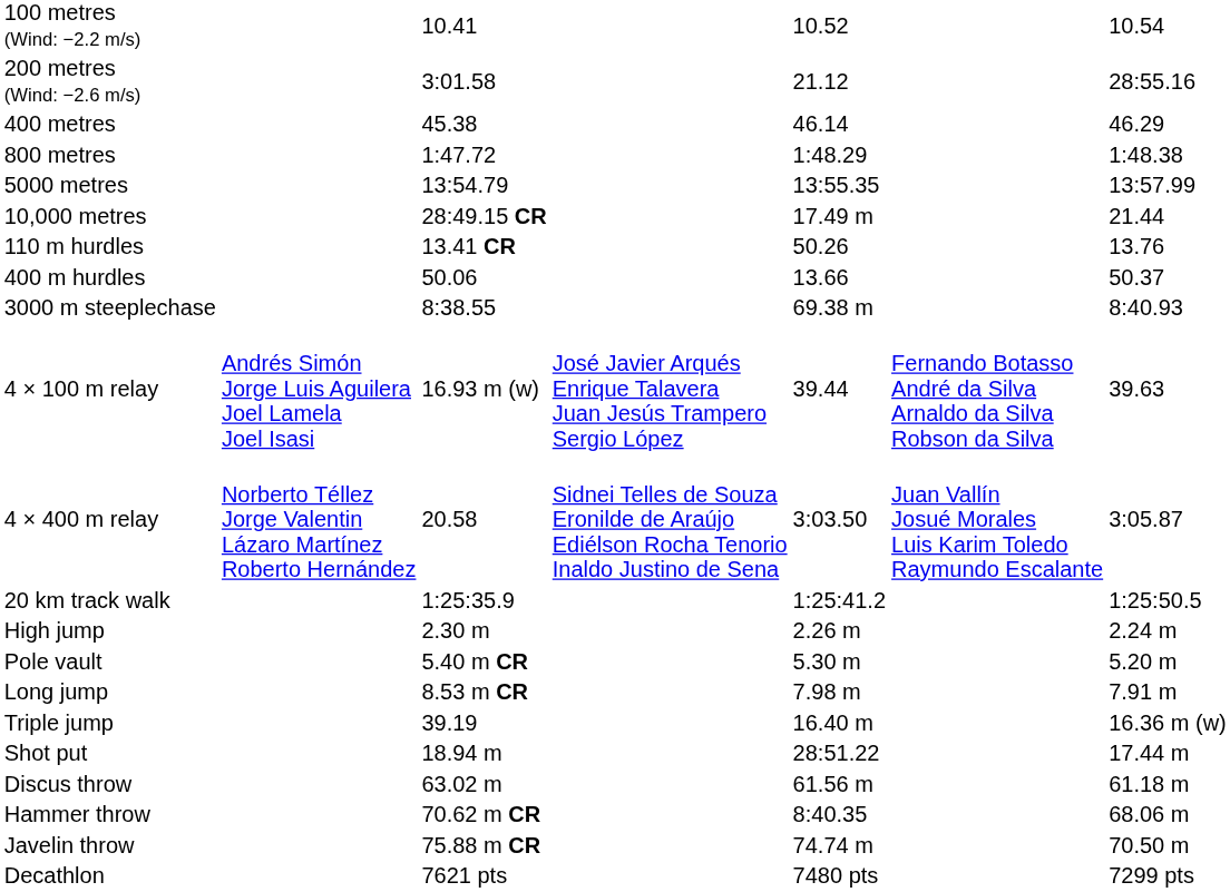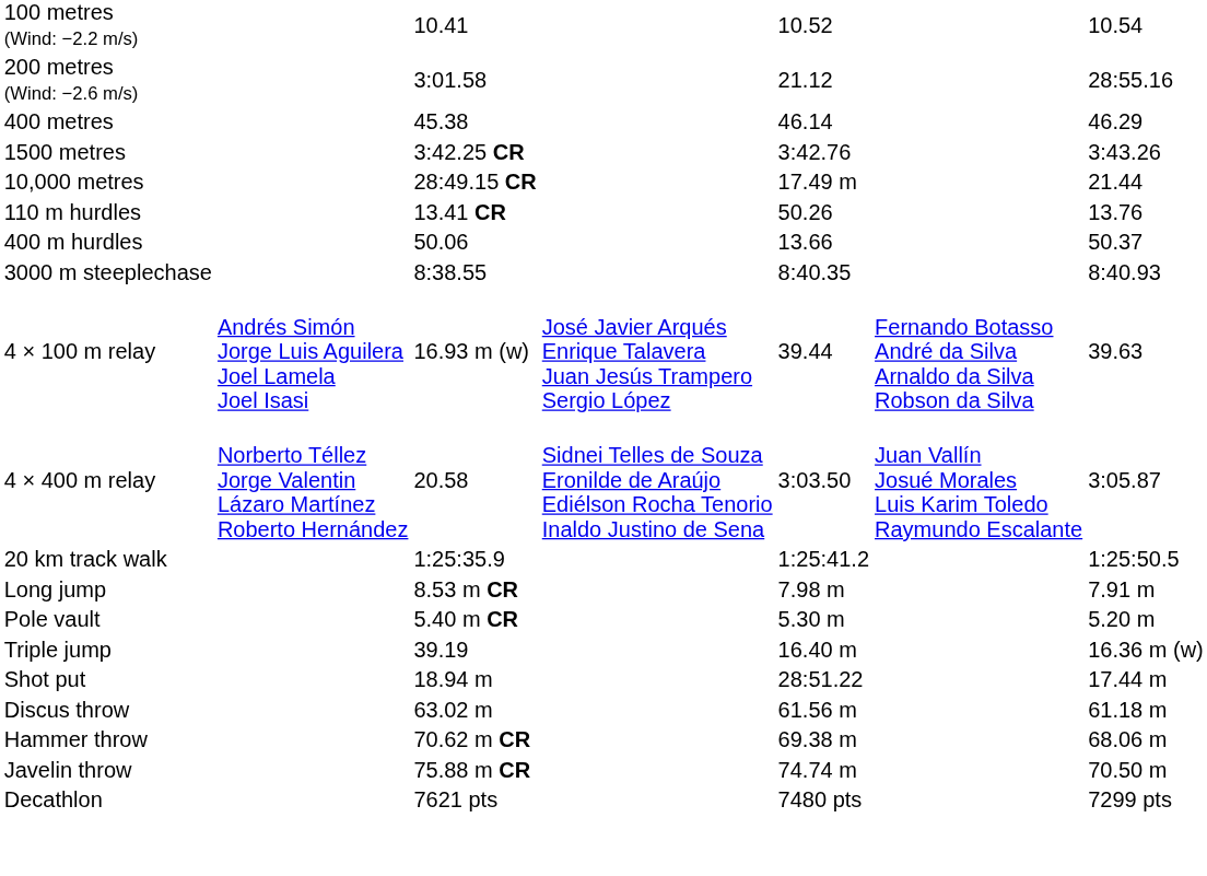- row: 800 metres | 1:47.72 | 1:48.29 | 1:48.38
+ row: 1500 metres | 3:42.25 CR | 3:42.76 | 3:43.26
- row: 5000 metres | 13:54.79 | 13:55.35 | 13:57.99
3000 m steeplechase | column 5: 69.38 m -> 8:40.35
- row: High jump | 2.30 m | 2.26 m | 2.24 m
rows swapped: Pole vault <-> Long jump
Hammer throw | column 5: 8:40.35 -> 69.38 m
